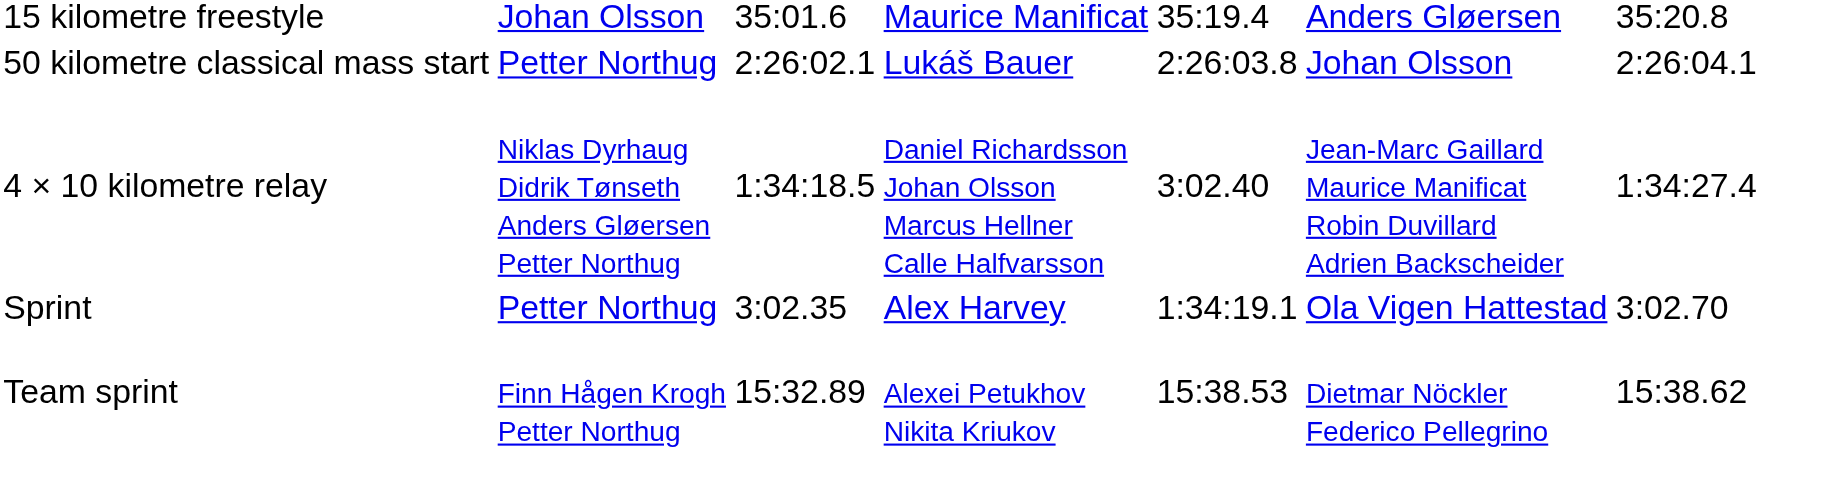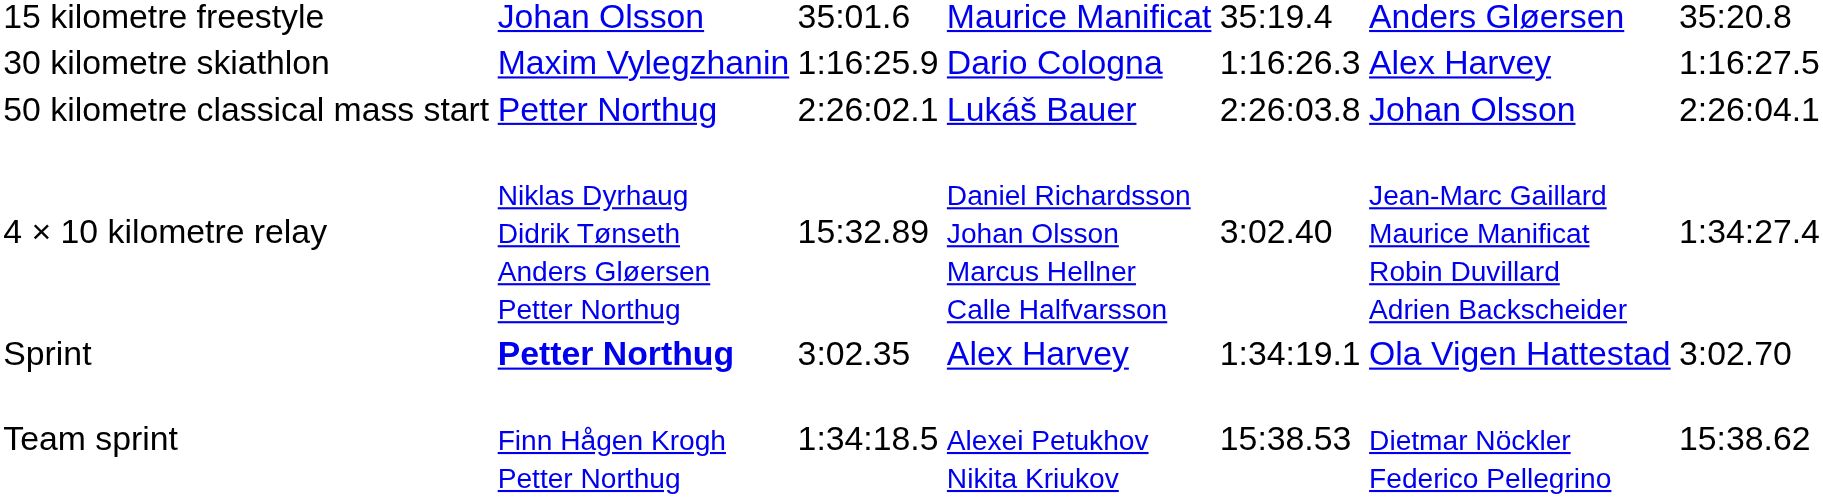+ row: 30 kilometre skiathlon | Maxim Vylegzhanin | 1:16:25.9 | Dario Cologna | 1:16:26.3 | Alex Harvey | 1:16:27.5
4 × 10 kilometre relay | column 3: 1:34:18.5 -> 15:32.89
Sprint | column 2: normal -> bold
Team sprint | column 3: 15:32.89 -> 1:34:18.5
